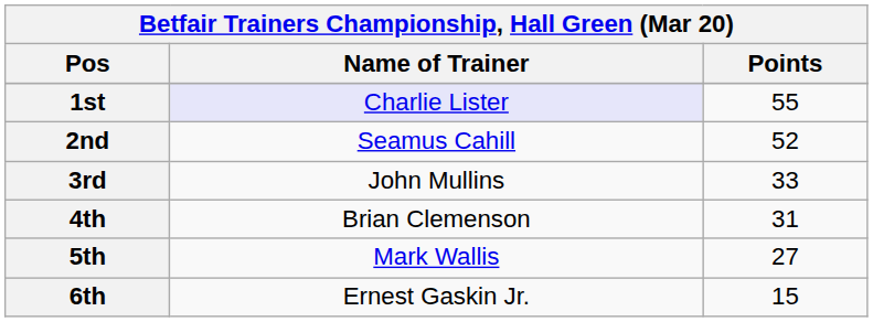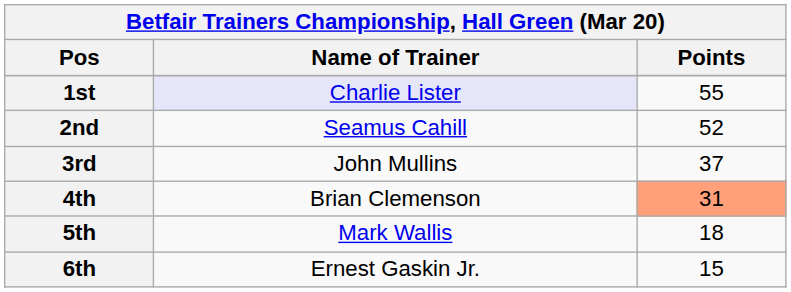3rd | Points: 33 -> 37
4th | Points: no background -> lightsalmon background
5th | Points: 27 -> 18
